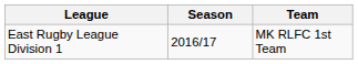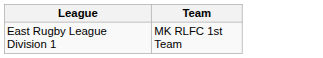- column: Season | 2016/17
